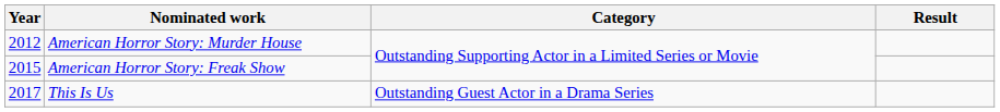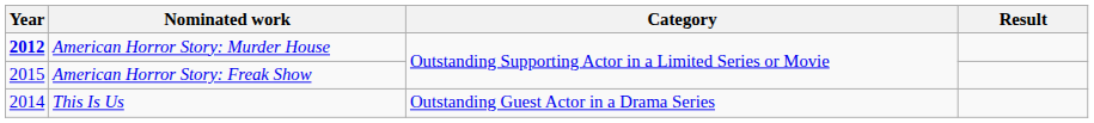American Horror Story: Murder House | Year: normal -> bold
This Is Us | Year: 2017 -> 2014
